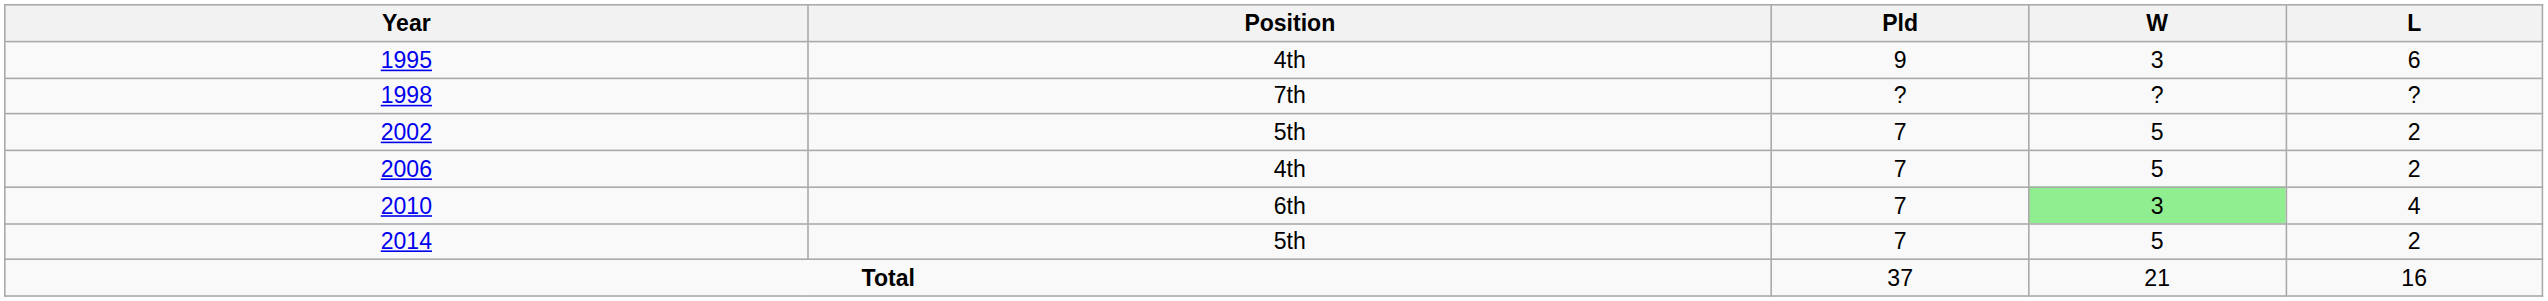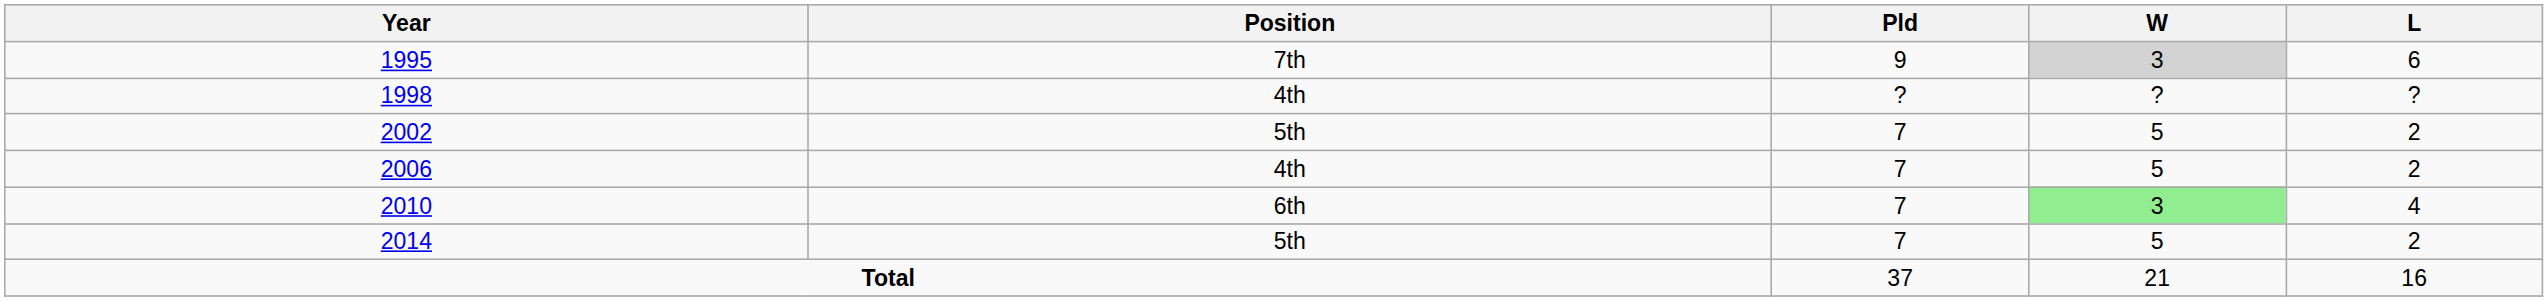1995 | Position: 4th -> 7th
1995 | W: no background -> lightgrey background
1998 | Position: 7th -> 4th
